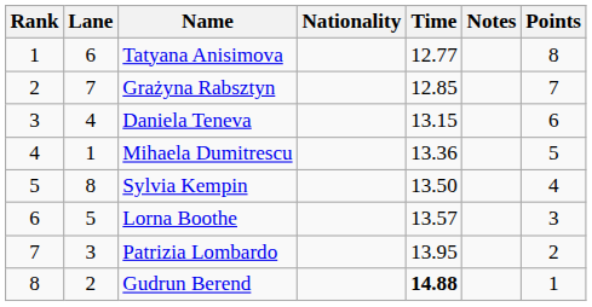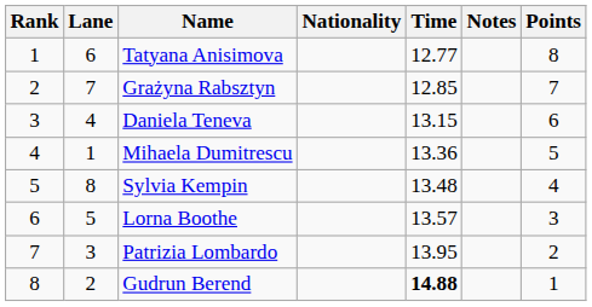Sylvia Kempin | Time: 13.50 -> 13.48
